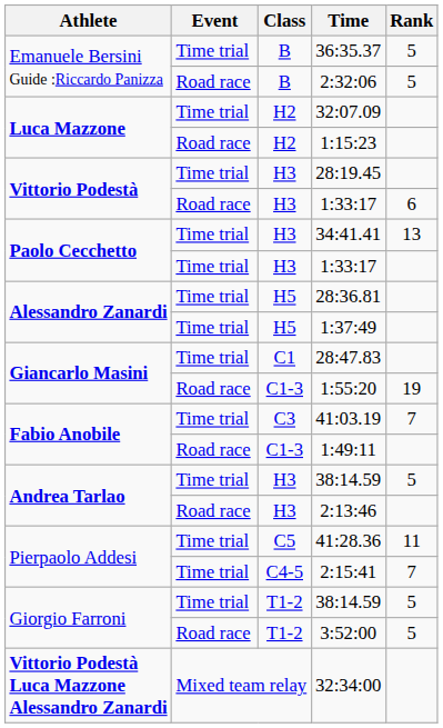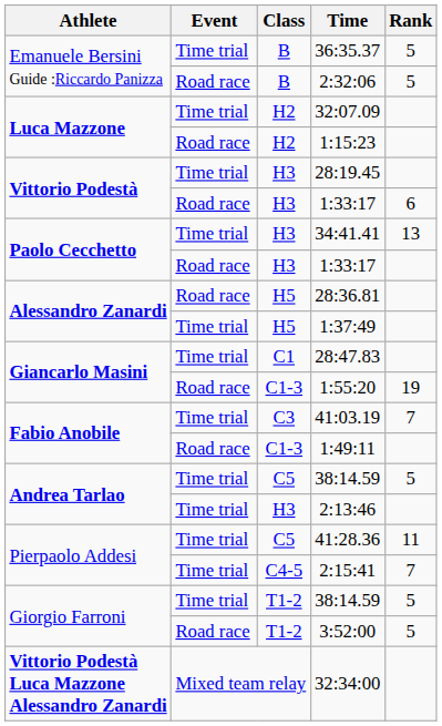Paolo Cecchetto / 1:33:17 | Event: Time trial -> Road race
28:36.81 | Event: Time trial -> Road race
Andrea Tarlao / 38:14.59 | Class: H3 -> C5
2:13:46 | Event: Road race -> Time trial
